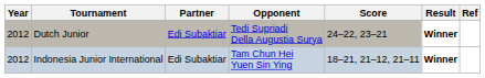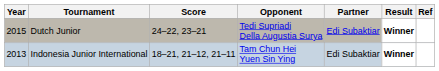columns swapped: Partner <-> Score
Dutch Junior | Year: 2012 -> 2015
Indonesia Junior International | Year: 2012 -> 2013
